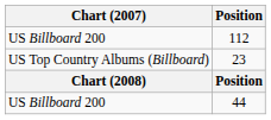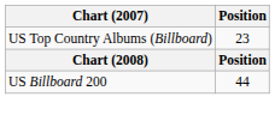- row: US Billboard 200 | 112
